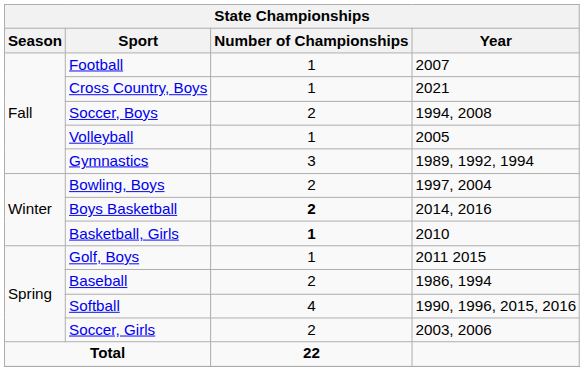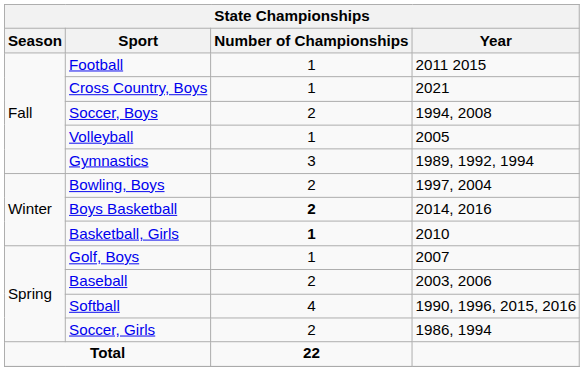Football | Year: 2007 -> 2011 2015
Golf, Boys | Year: 2011 2015 -> 2007
Baseball | Year: 1986, 1994 -> 2003, 2006
Soccer, Girls | Year: 2003, 2006 -> 1986, 1994
